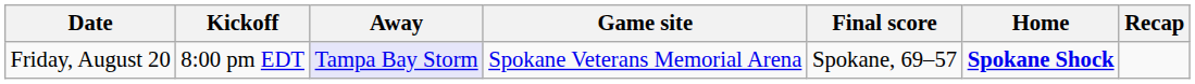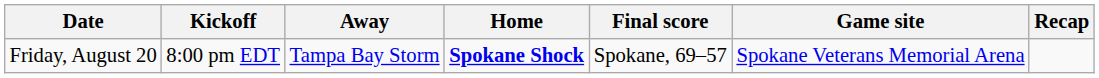columns swapped: Home <-> Game site
Friday, August 20 | Away: lavender background -> no background
